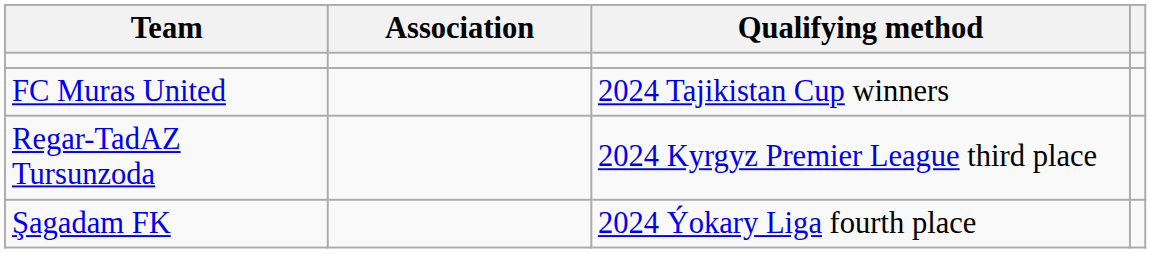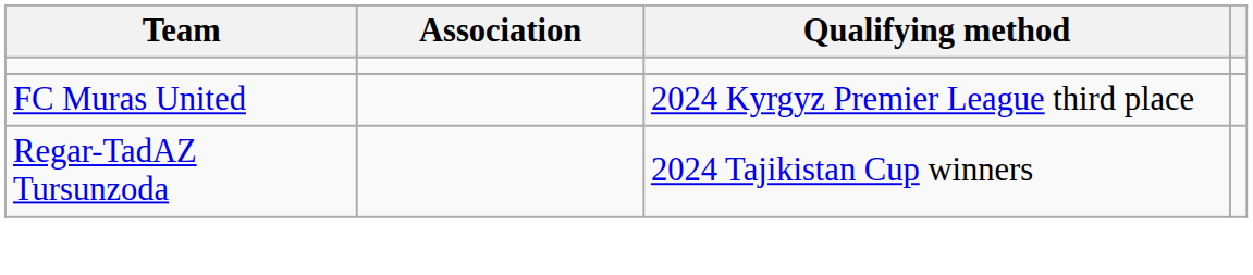FC Muras United | Qualifying method: 2024 Tajikistan Cup winners -> 2024 Kyrgyz Premier League third place
Regar-TadAZ Tursunzoda | Qualifying method: 2024 Kyrgyz Premier League third place -> 2024 Tajikistan Cup winners
- row: Şagadam FK | 2024 Ýokary Liga fourth place
